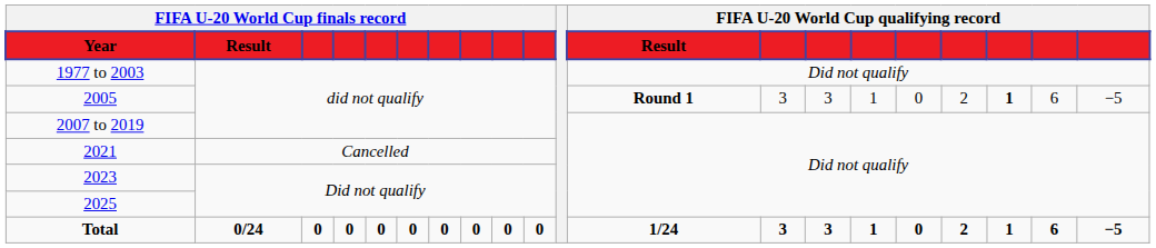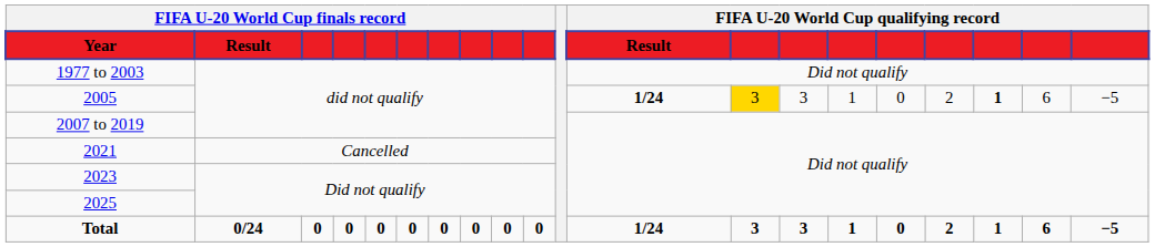2005 | FIFA U-20 World Cup qualifying record / Result: Round 1 -> 1/24
2005 | column 13: no background -> gold background
